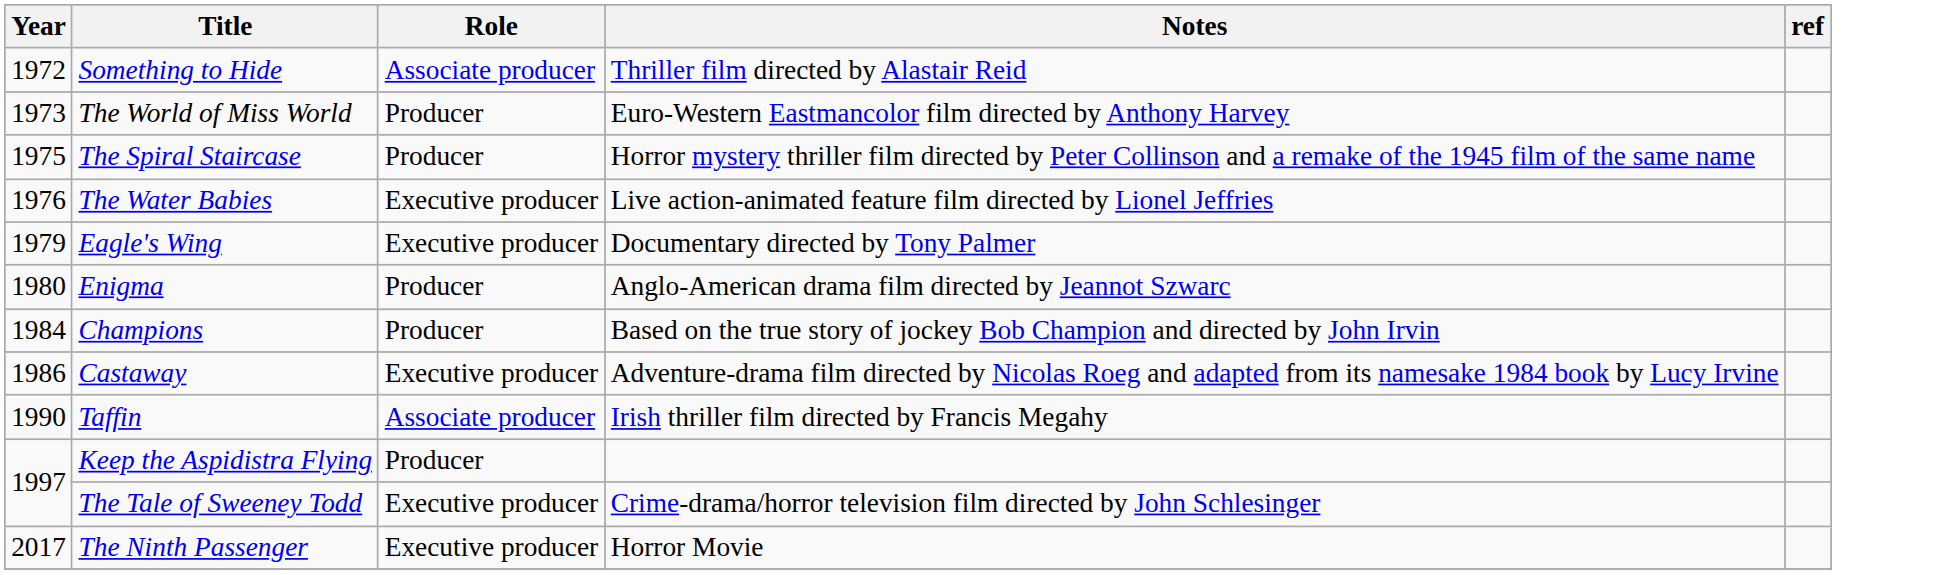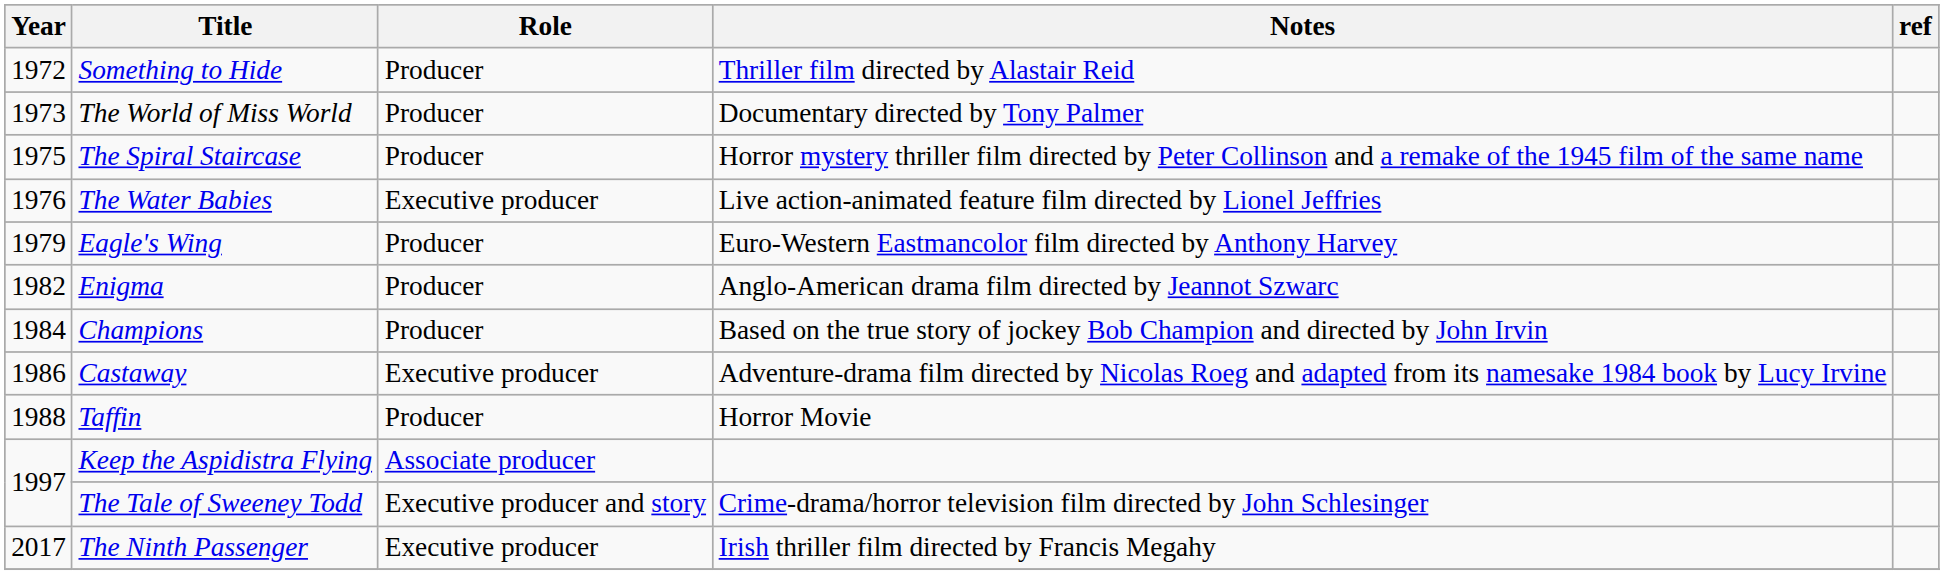Something to Hide | Role: Associate producer -> Producer
The World of Miss World | Notes: Euro-Western Eastmancolor film directed by Anthony Harvey -> Documentary directed by Tony Palmer
Eagle's Wing | Role: Executive producer -> Producer
Eagle's Wing | Notes: Documentary directed by Tony Palmer -> Euro-Western Eastmancolor film directed by Anthony Harvey
Enigma | Year: 1980 -> 1982
Taffin | Year: 1990 -> 1988
Taffin | Role: Associate producer -> Producer
Taffin | Notes: Irish thriller film directed by Francis Megahy -> Horror Movie
Keep the Aspidistra Flying | Role: Producer -> Associate producer
The Tale of Sweeney Todd | Role: Executive producer -> Executive producer and story
The Ninth Passenger | Notes: Horror Movie -> Irish thriller film directed by Francis Megahy
